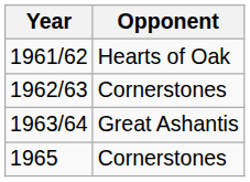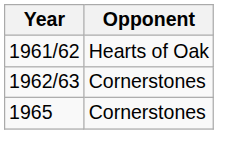- row: 1963/64 | Great Ashantis
